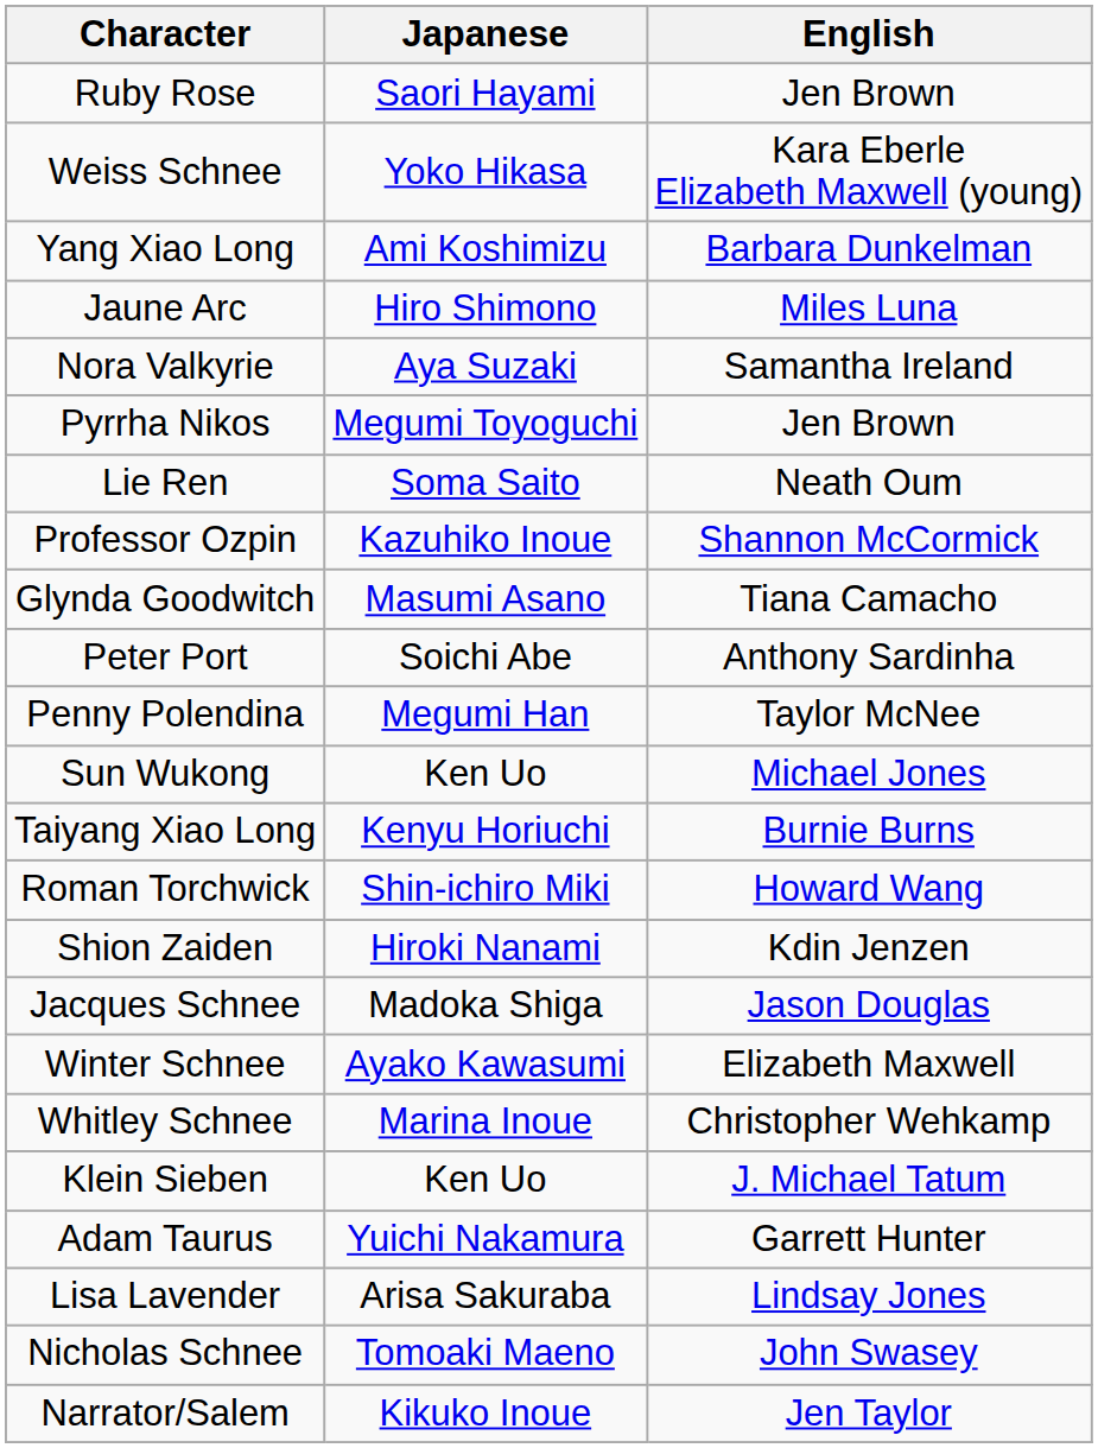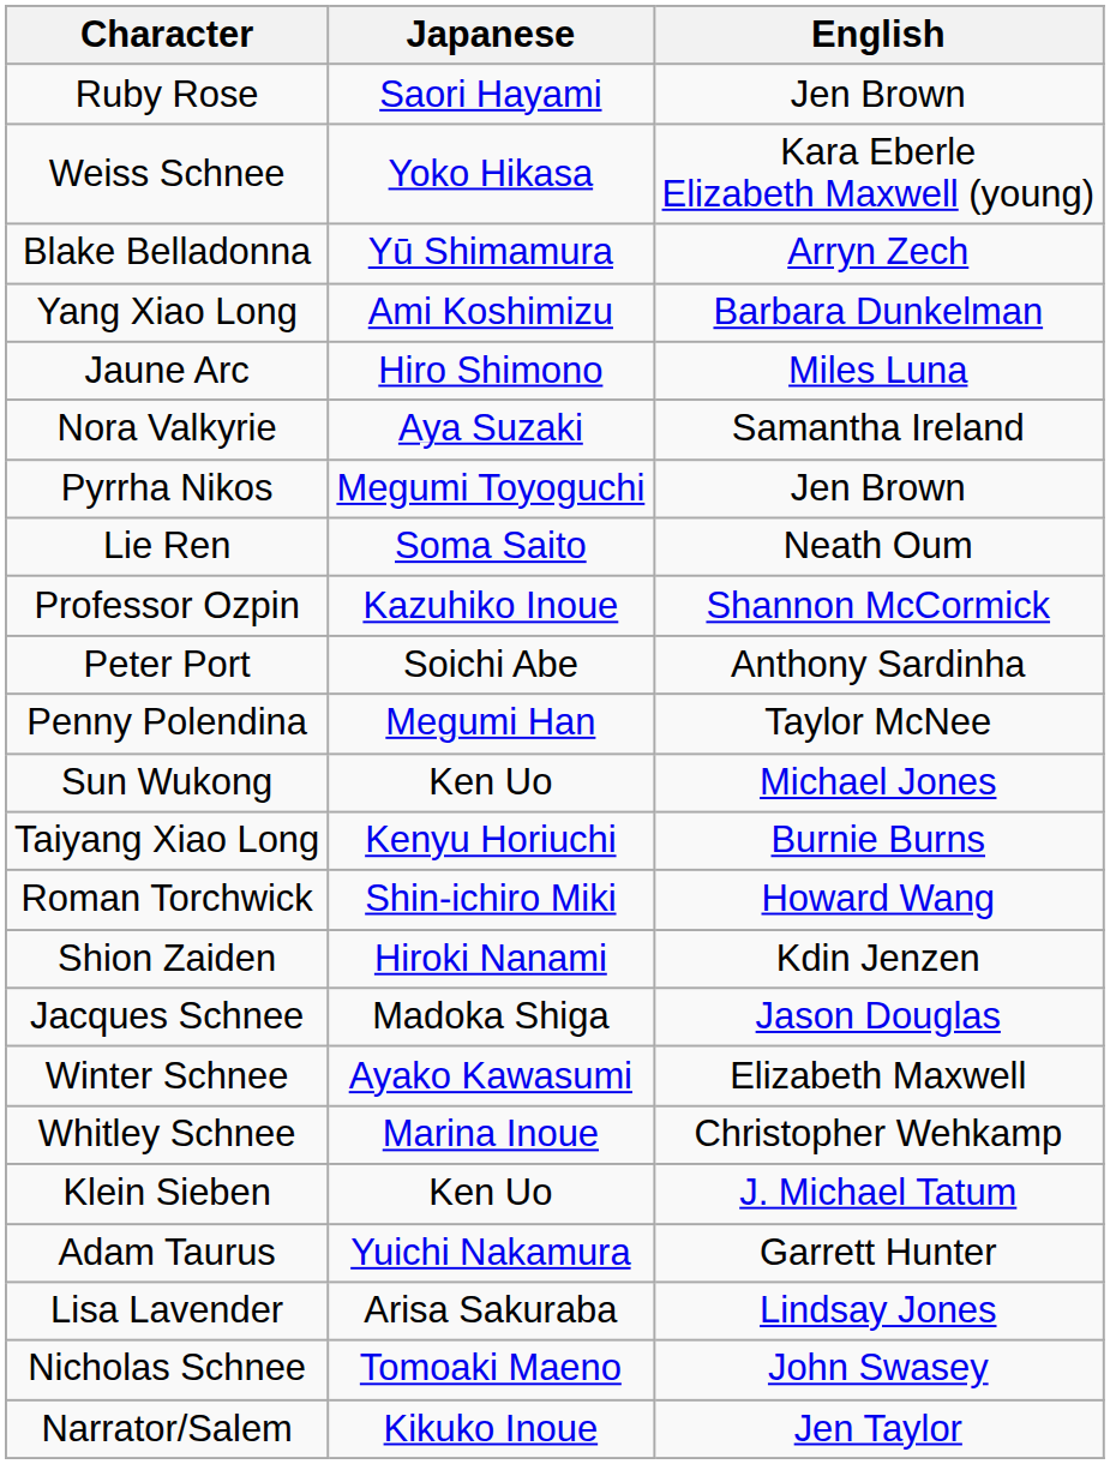+ row: Blake Belladonna | Yū Shimamura | Arryn Zech
- row: Glynda Goodwitch | Masumi Asano | Tiana Camacho
